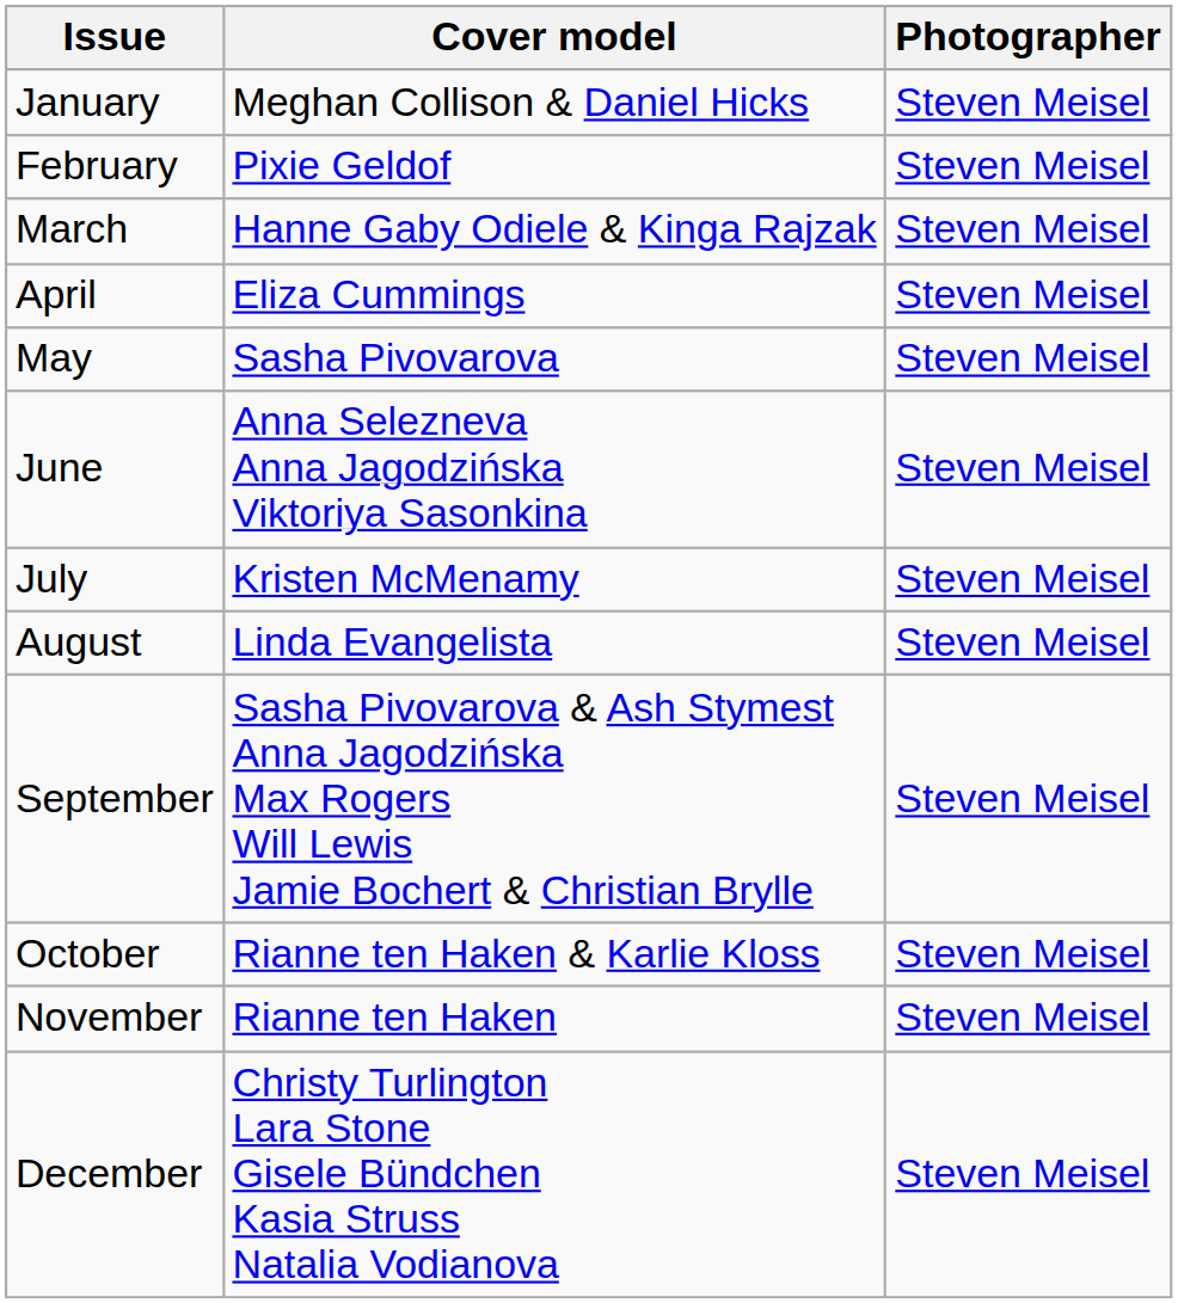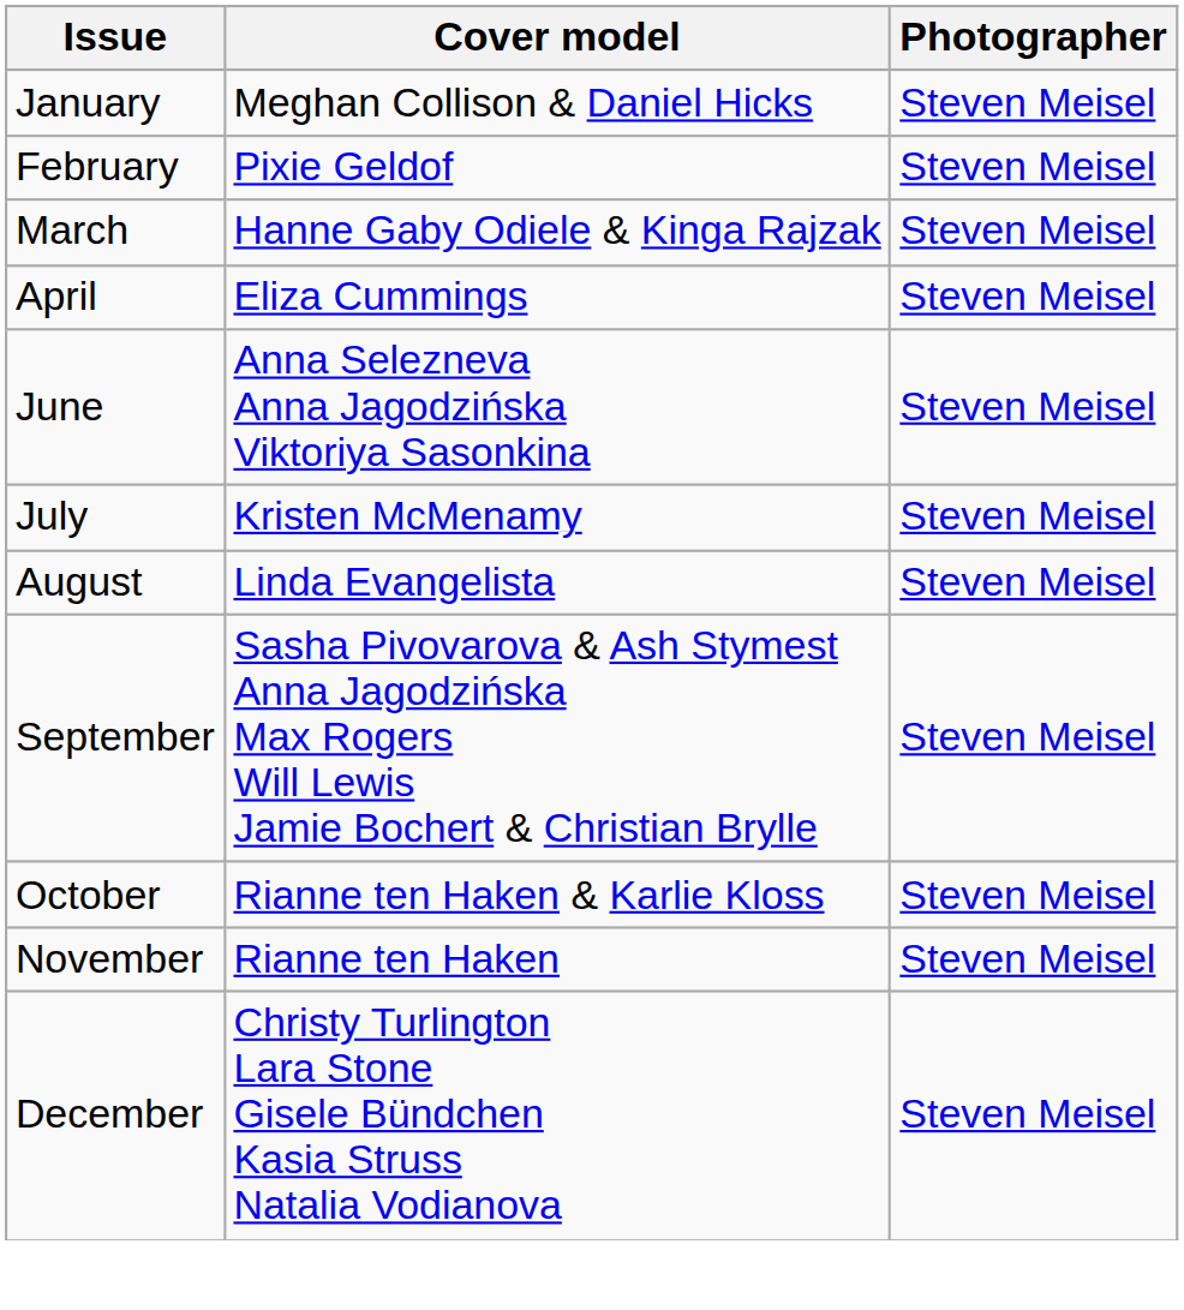- row: May | Sasha Pivovarova | Steven Meisel
